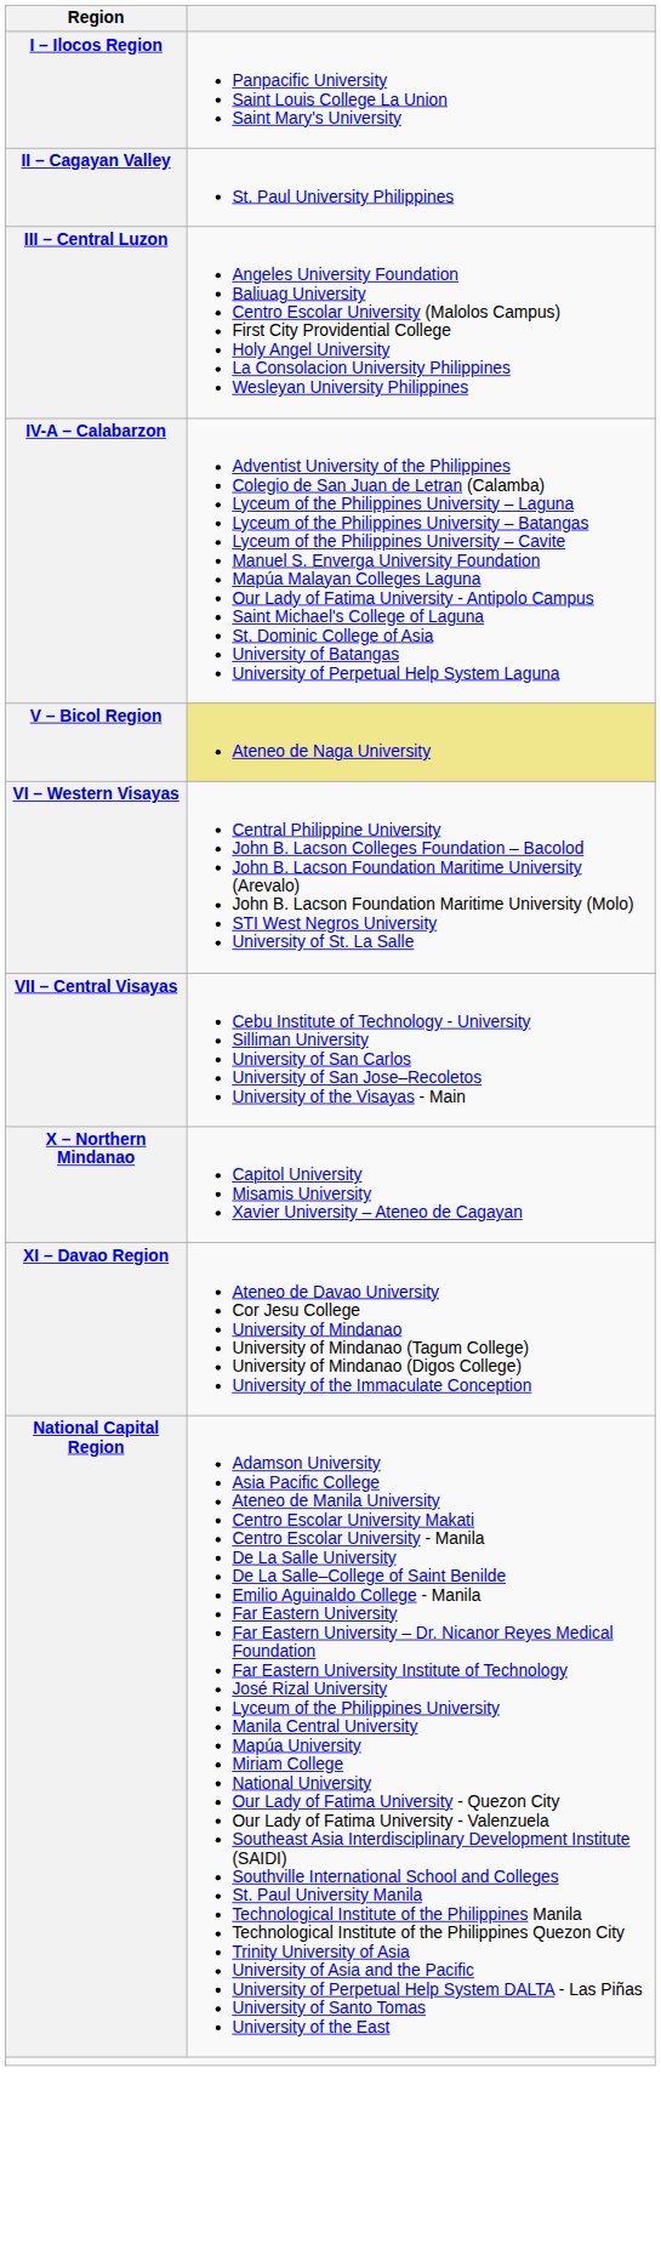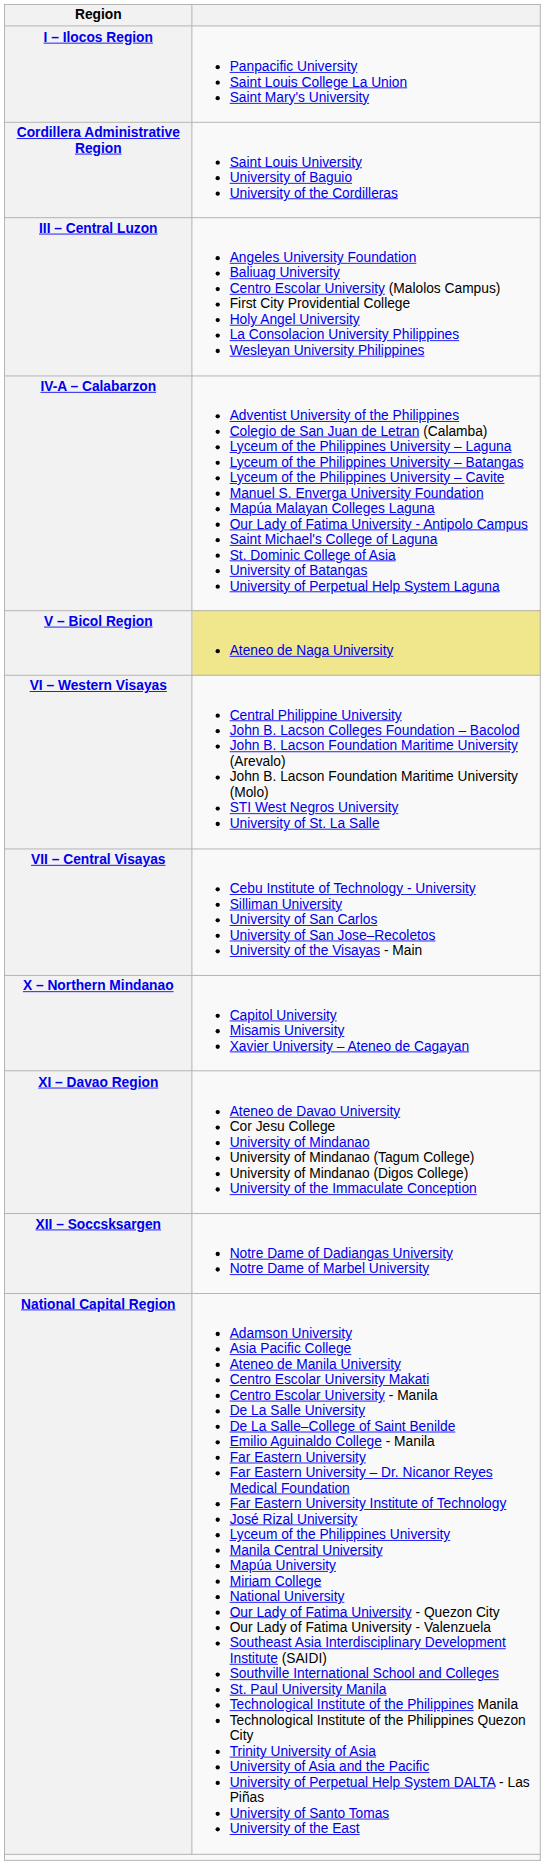- row: II – Cagayan Valley | St. Paul University Philippines
+ row: Cordillera Administrative Region | Saint Louis University University of Baguio University of the Cordilleras
+ row: XII – Soccsksargen | Notre Dame of Dadiangas University Notre Dame of Marbel University
